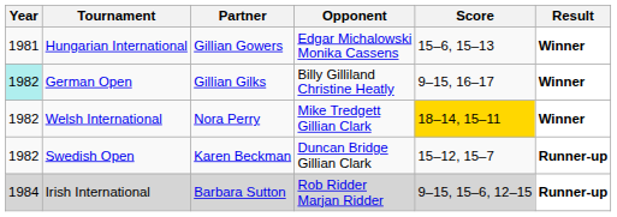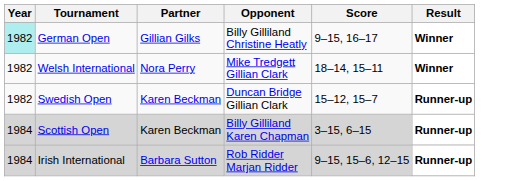- row: 1981 | Hungarian International | Gillian Gowers | Edgar Michalowski Monika Cassens | 15–6, 15–13 | Winner
Welsh International | Score: gold background -> no background
+ row: 1984 | Scottish Open | Karen Beckman | Billy Gilliland Karen Chapman | 3–15, 6–15 | Runner-up
